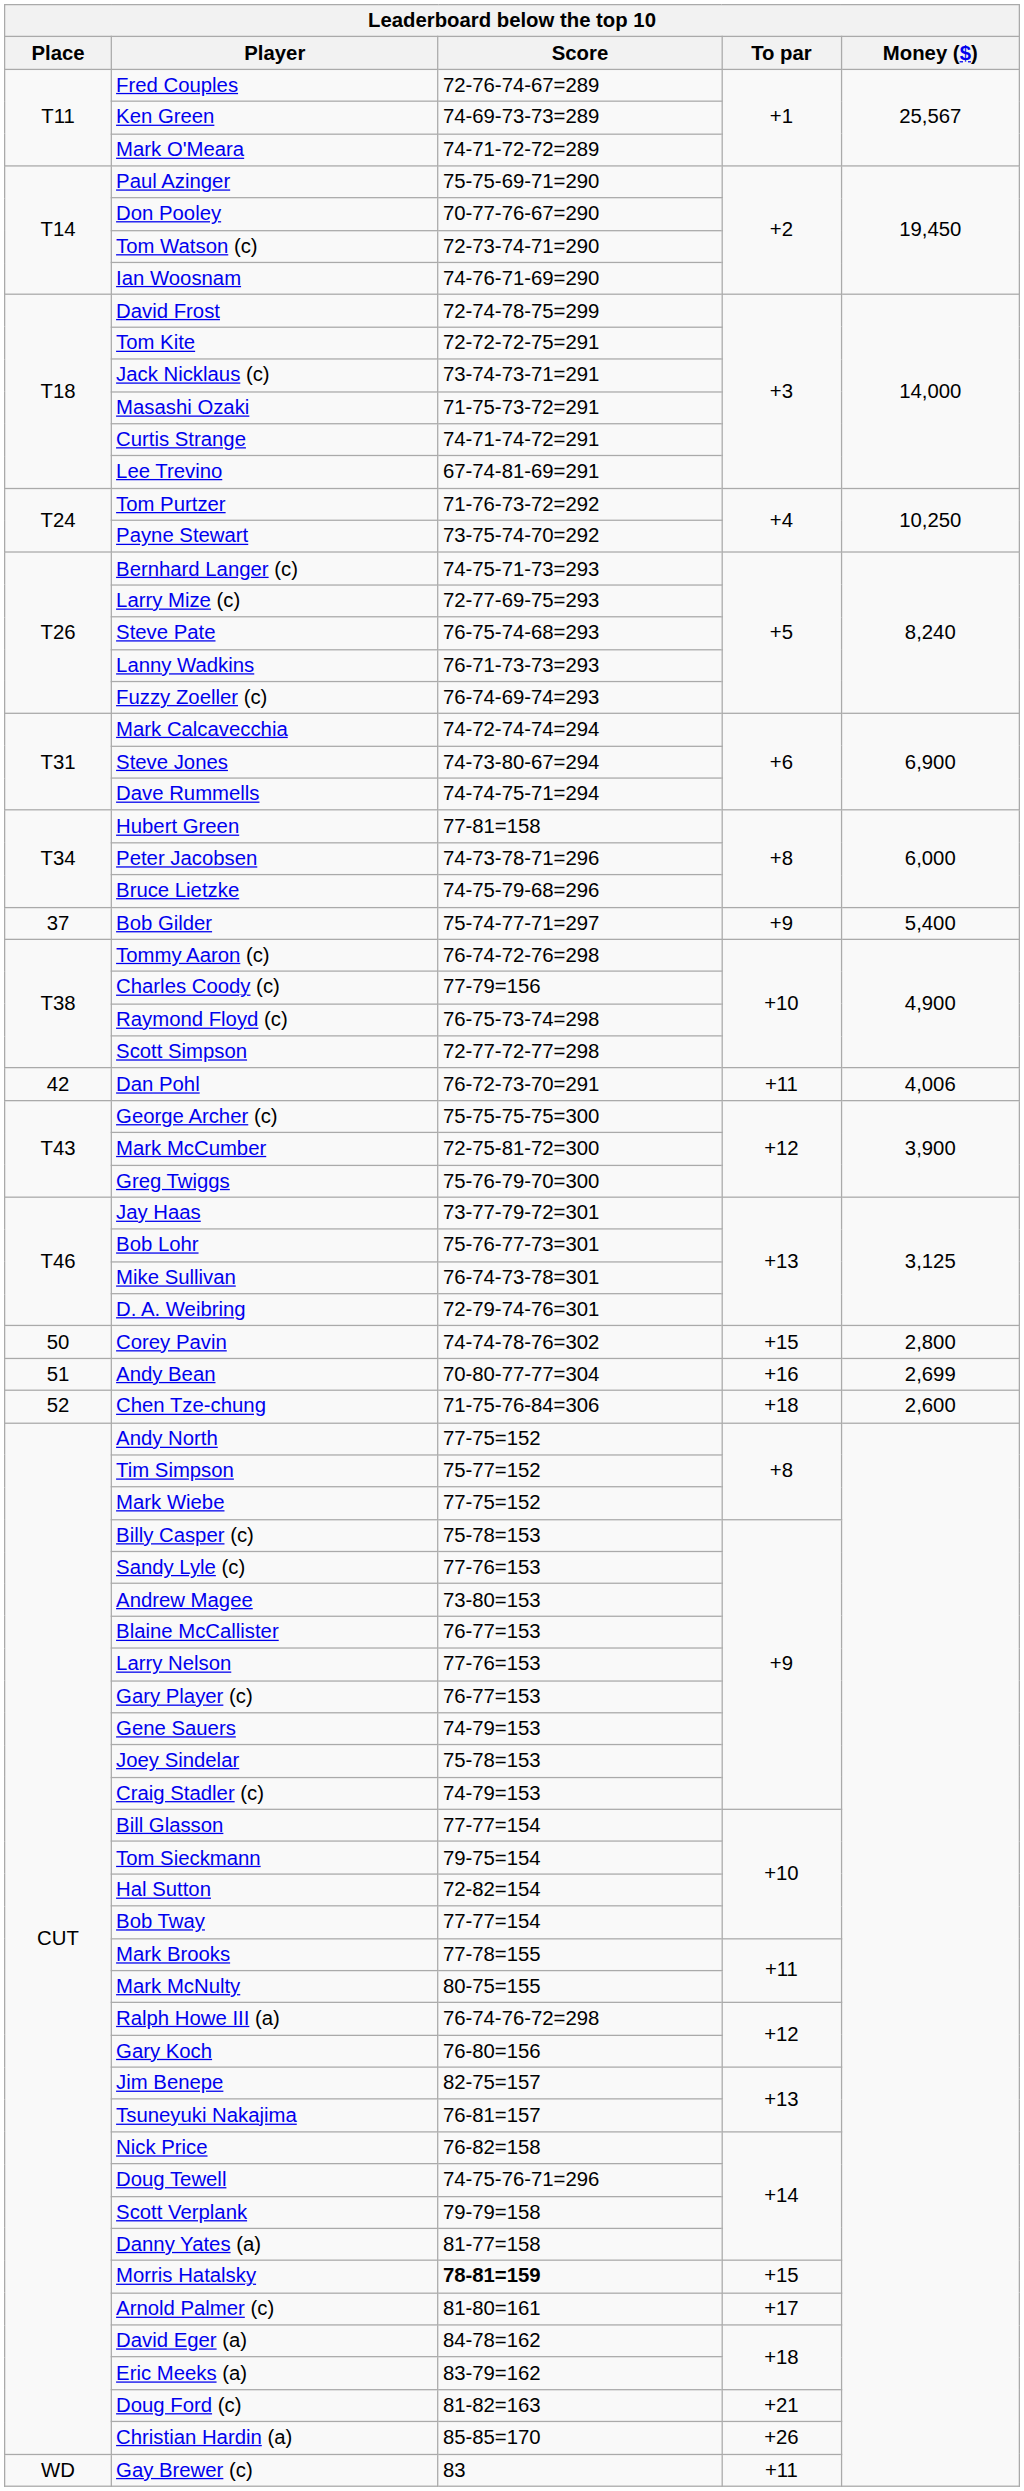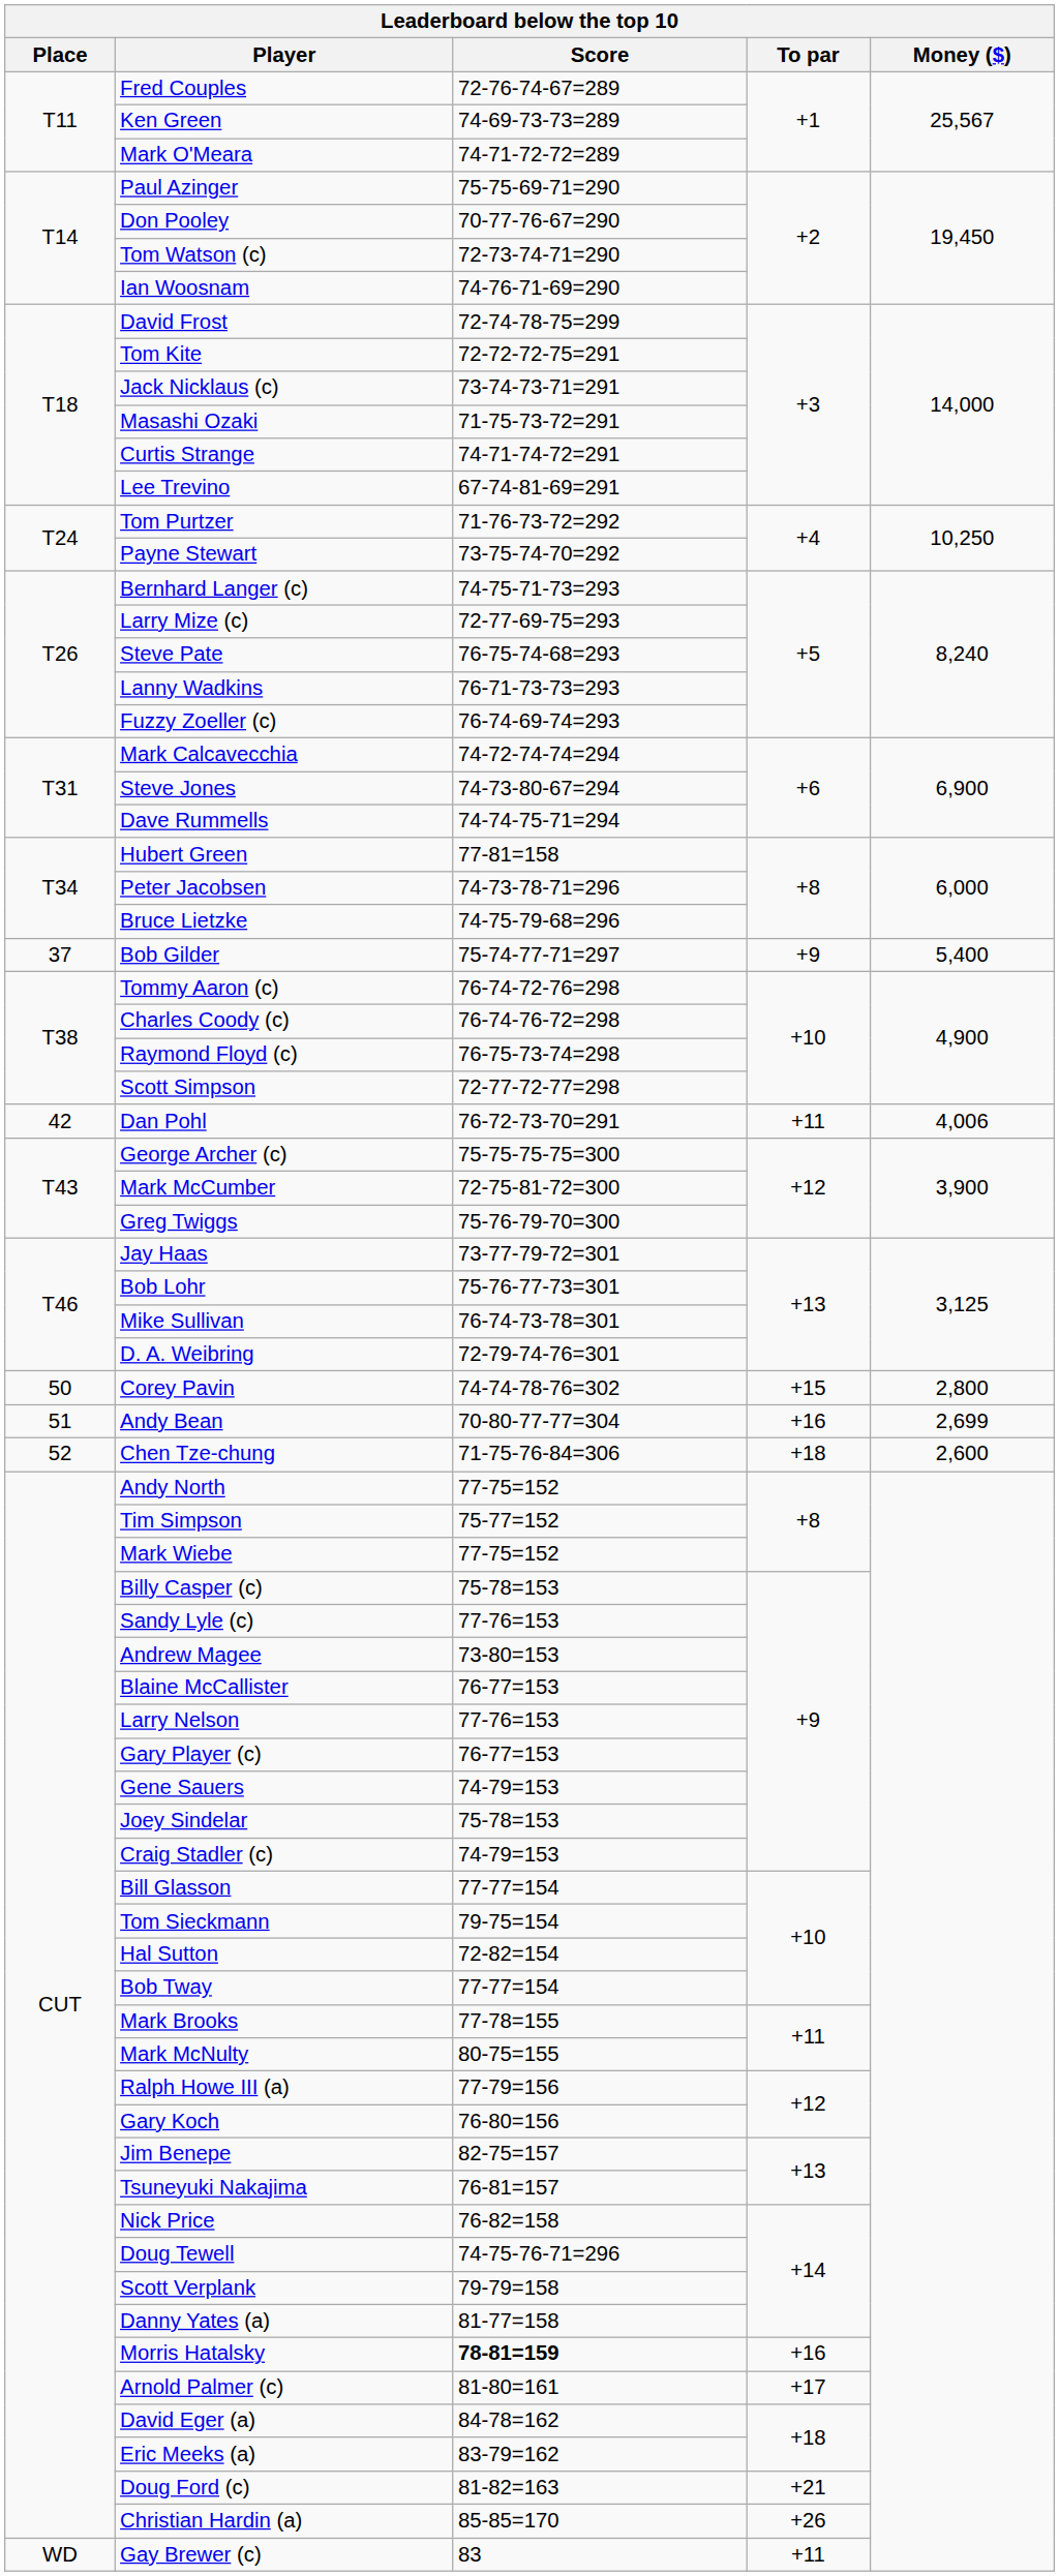Charles Coody (c) | Score: 77-79=156 -> 76-74-76-72=298
Ralph Howe III (a) | Score: 76-74-76-72=298 -> 77-79=156
Morris Hatalsky | To par: +15 -> +16
